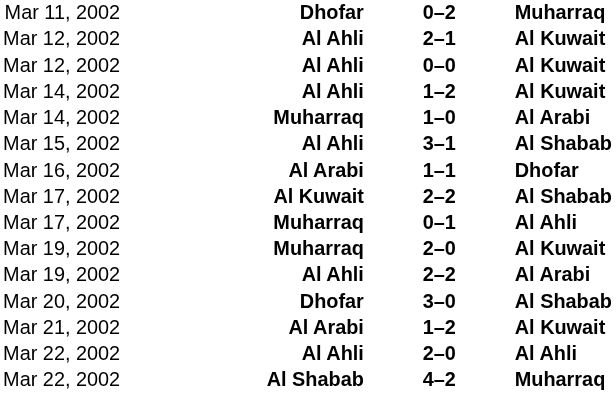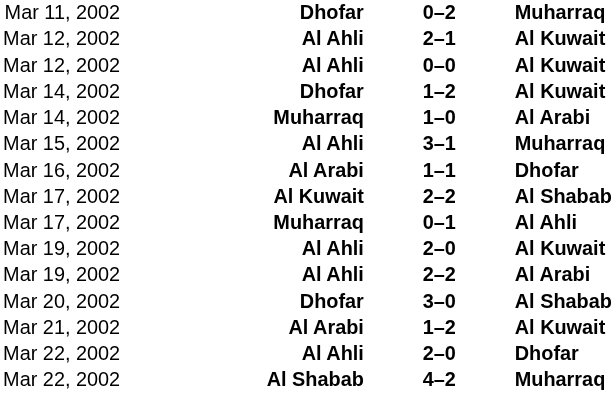Mar 14, 2002 / 1–2 | column 2: Al Ahli -> Dhofar
3–1 | column 4: Al Shabab -> Muharraq
Mar 19, 2002 / 2–0 | column 2: Muharraq -> Al Ahli
Mar 22, 2002 / 2–0 | column 4: Al Ahli -> Dhofar
